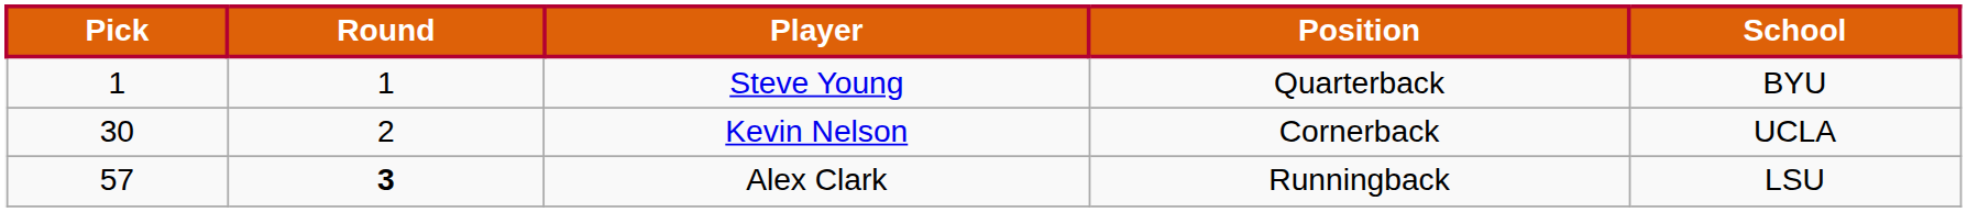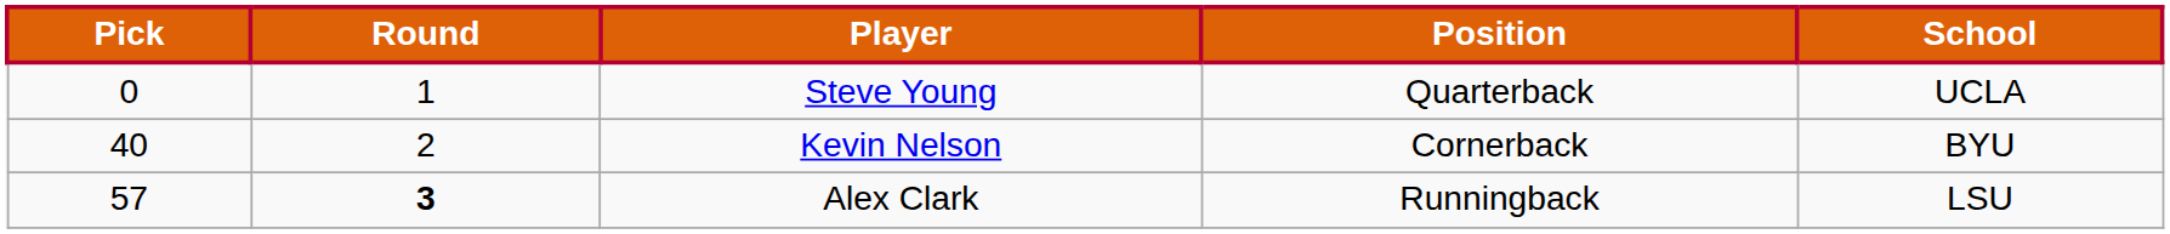Steve Young | Pick: 1 -> 0
Steve Young | School: BYU -> UCLA
Kevin Nelson | Pick: 30 -> 40
Kevin Nelson | School: UCLA -> BYU
